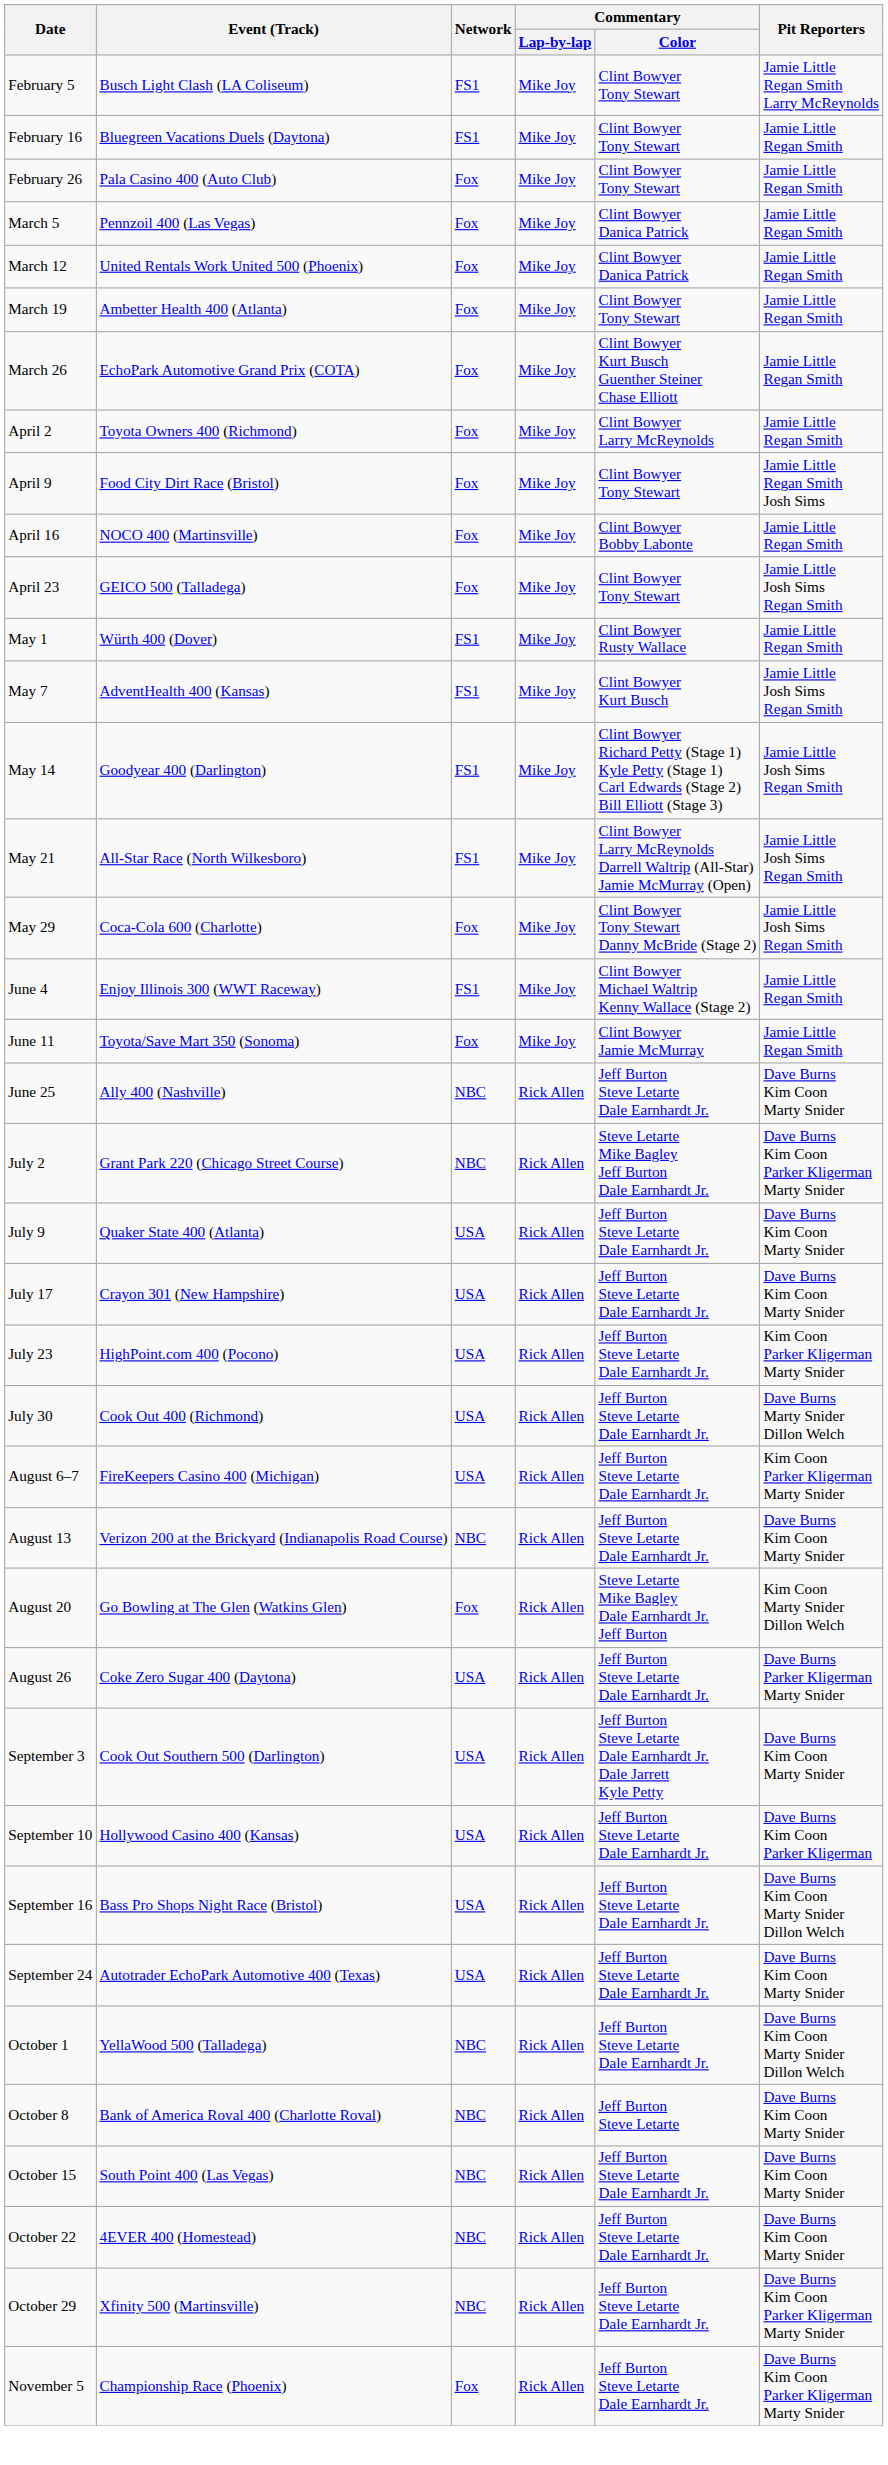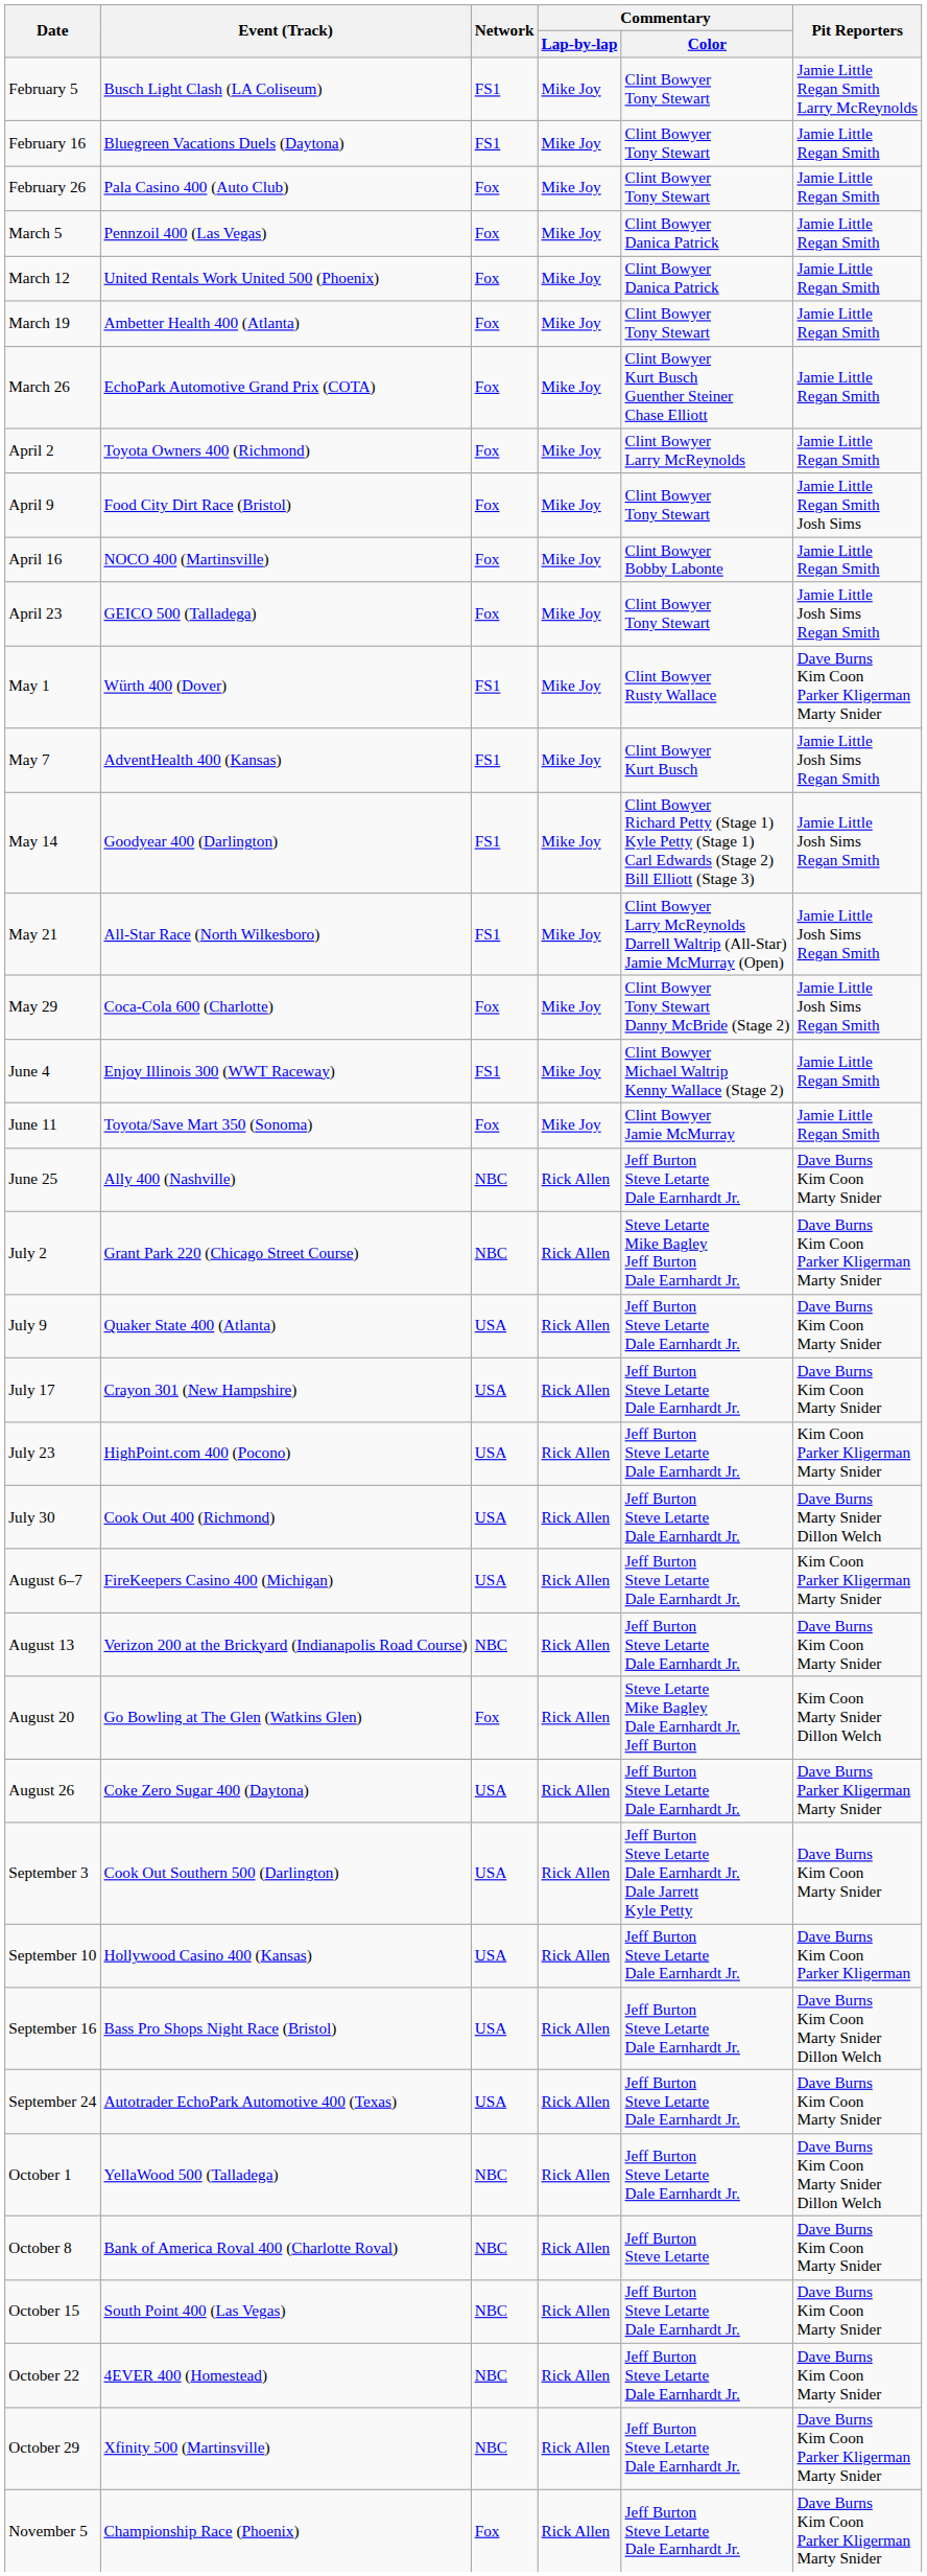May 1 | Pit Reporters: Jamie Little Regan Smith -> Dave Burns Kim Coon Parker Kligerman Marty Snider
